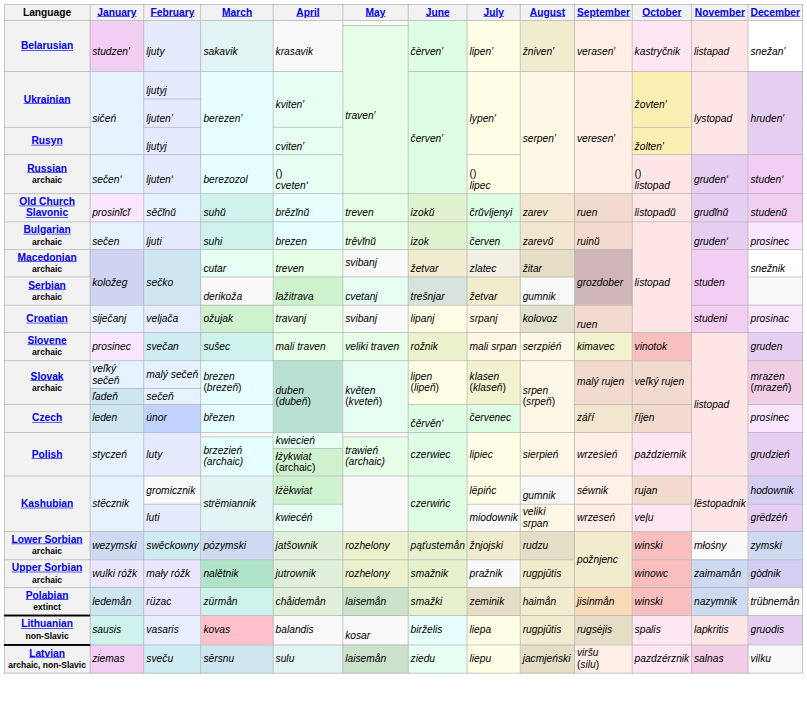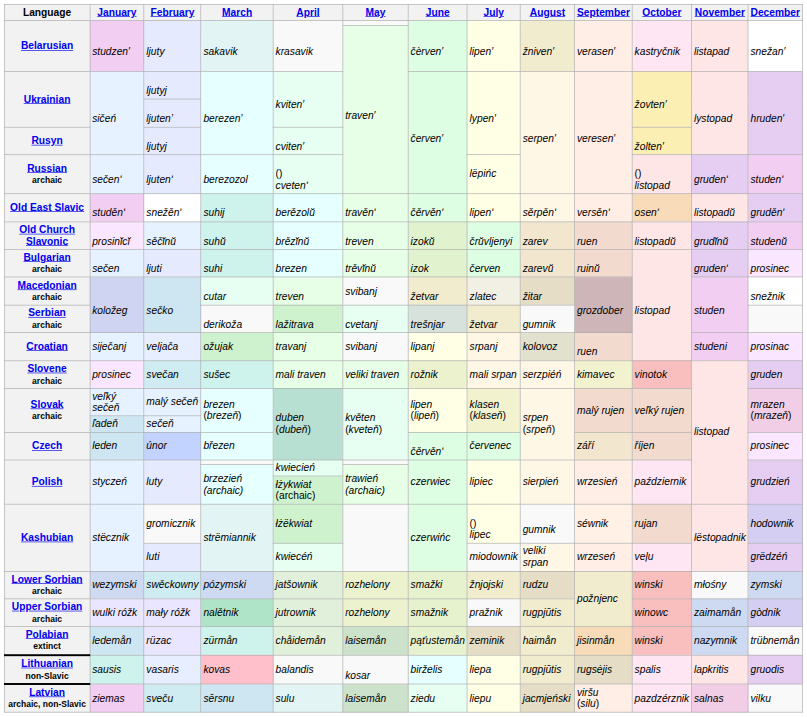ljutenʹ | July: () lipec -> lëpińc
+ row: Old East Slavic | studěnʹ | snežěnʹ | suhij | berězolŭ | travěnʹ | čěrvěnʹ | lipenʹ | sěrpěnʹ | versěnʹ | osenʹ | listopadŭ | gruděnʹ
gromicznik | July: lëpińc -> () lipec
swěckowny | June: pąťustemån -> smažki
rüzac | June: smažki -> pąťustemån
